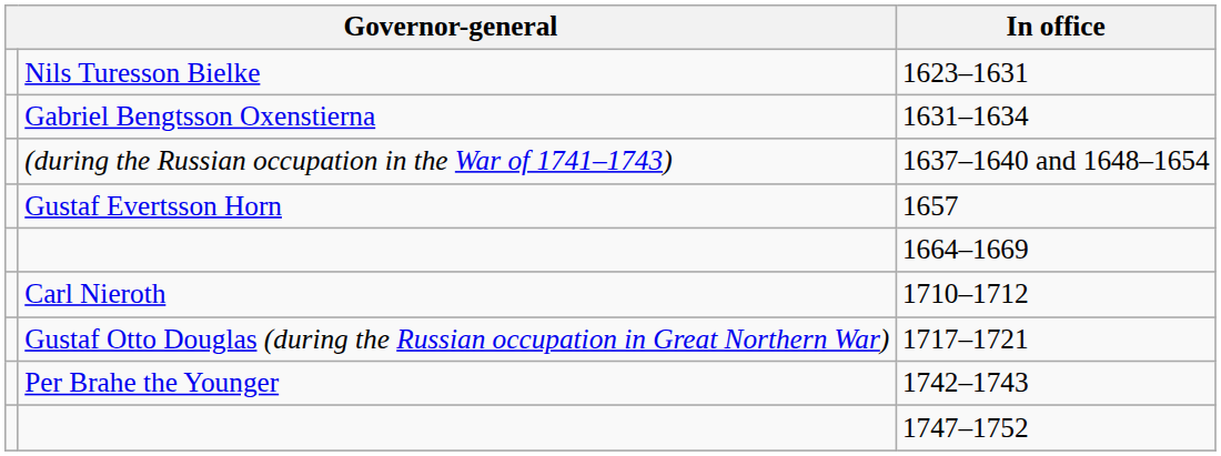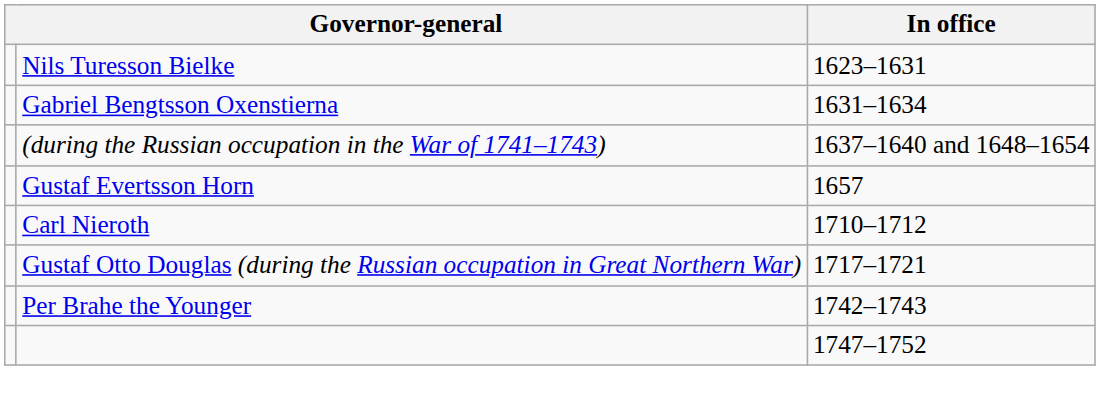- row: 1664–1669
